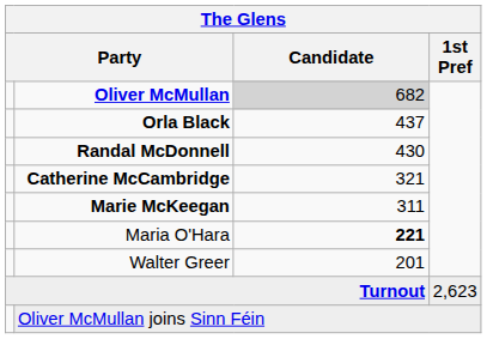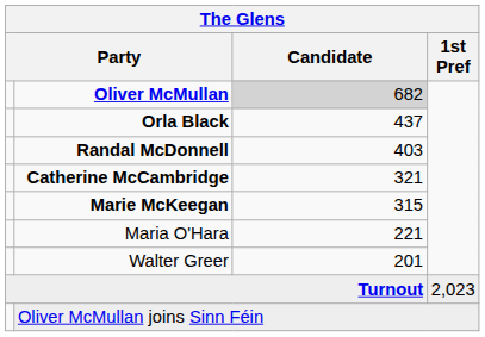Randal McDonnell | Candidate: 430 -> 403
Marie McKeegan | Candidate: 311 -> 315
Maria O'Hara | Candidate: bold -> normal
Turnout | 1st Pref: 2,623 -> 2,023
